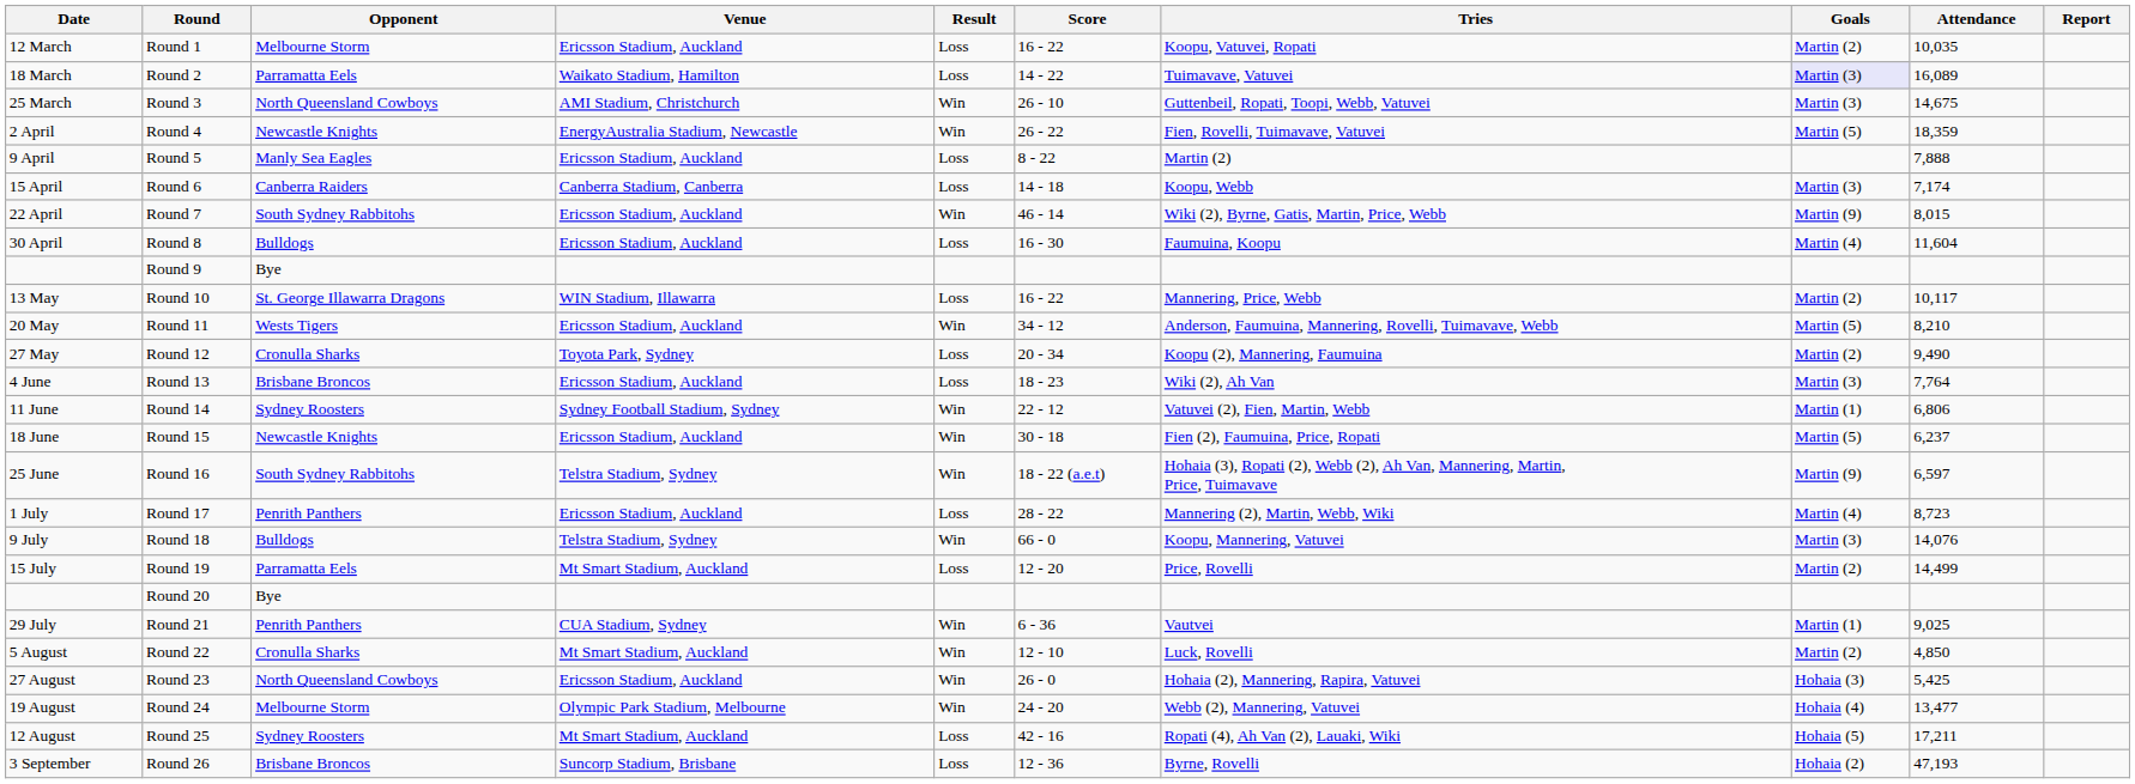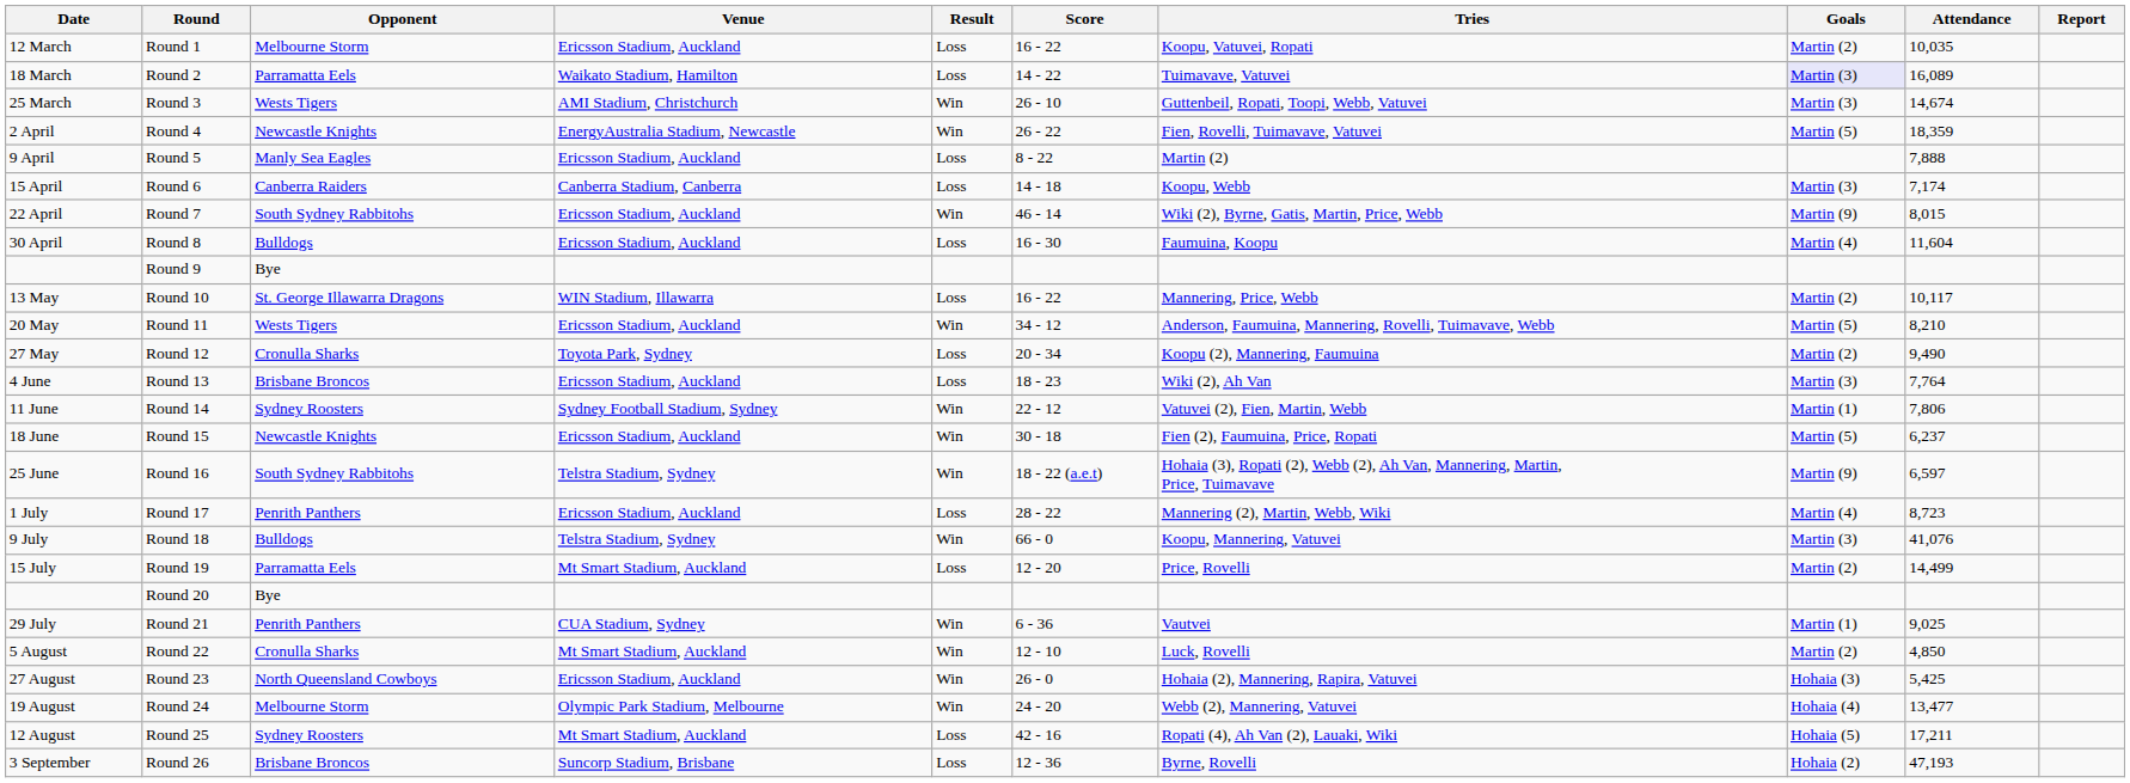Round 3 | Opponent: North Queensland Cowboys -> Wests Tigers
Round 3 | Attendance: 14,675 -> 14,674
Round 14 | Attendance: 6,806 -> 7,806
Round 18 | Attendance: 14,076 -> 41,076
